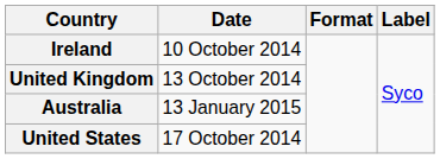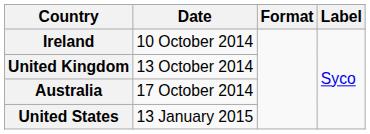Australia | Date: 13 January 2015 -> 17 October 2014
United States | Date: 17 October 2014 -> 13 January 2015
